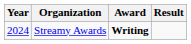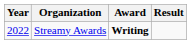Streamy Awards | Year: 2024 -> 2022
